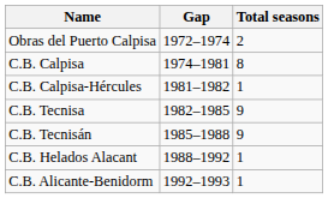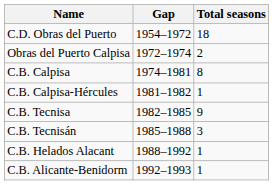+ row: C.D. Obras del Puerto | 1954–1972 | 18
C.B. Tecnisán | Total seasons: 9 -> 3
